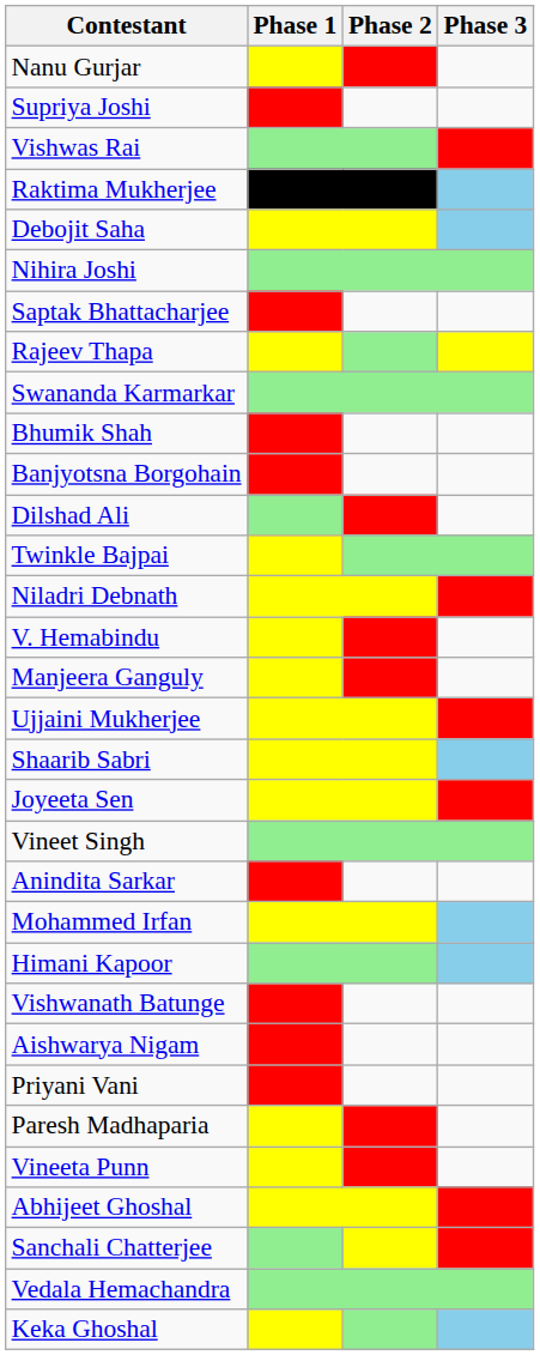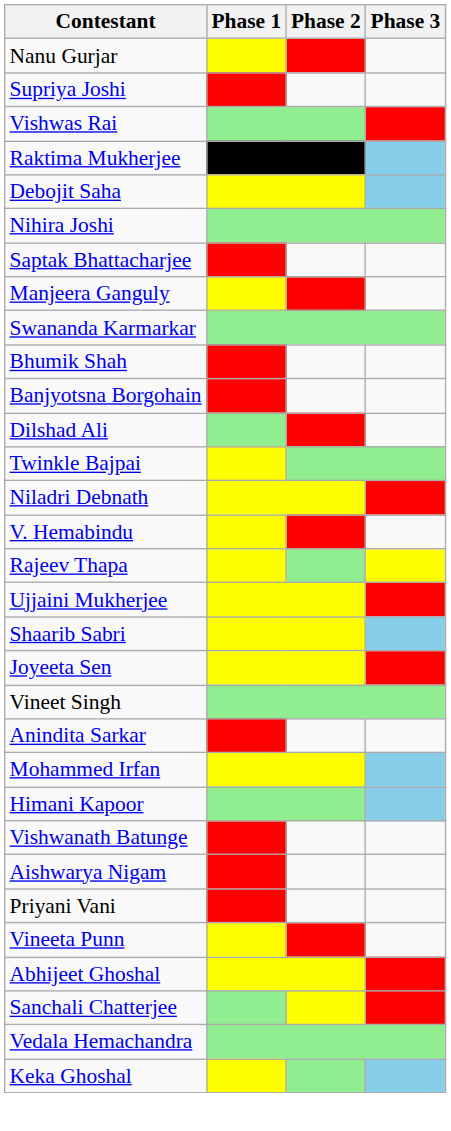rows swapped: Manjeera Ganguly <-> Rajeev Thapa
- row: Paresh Madhaparia
